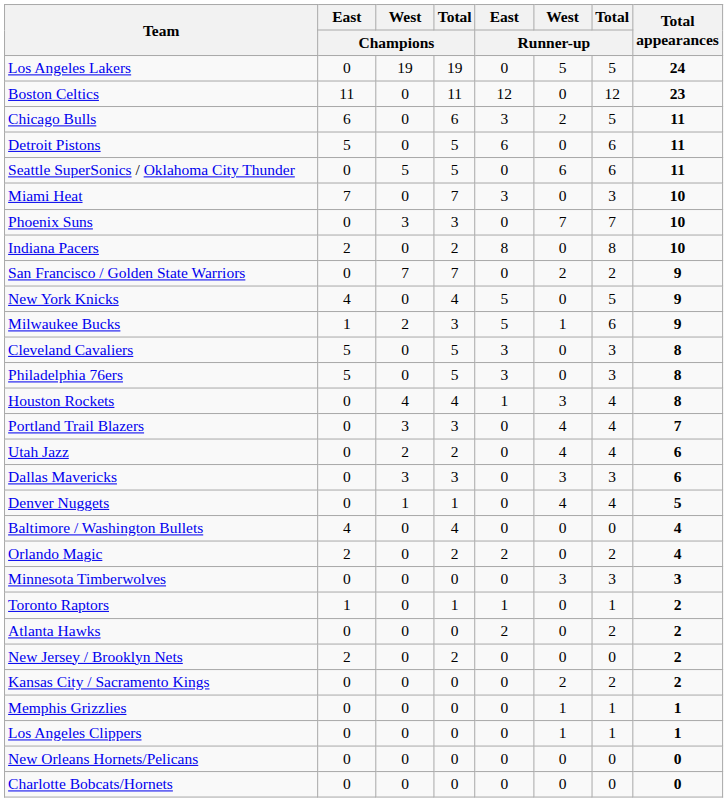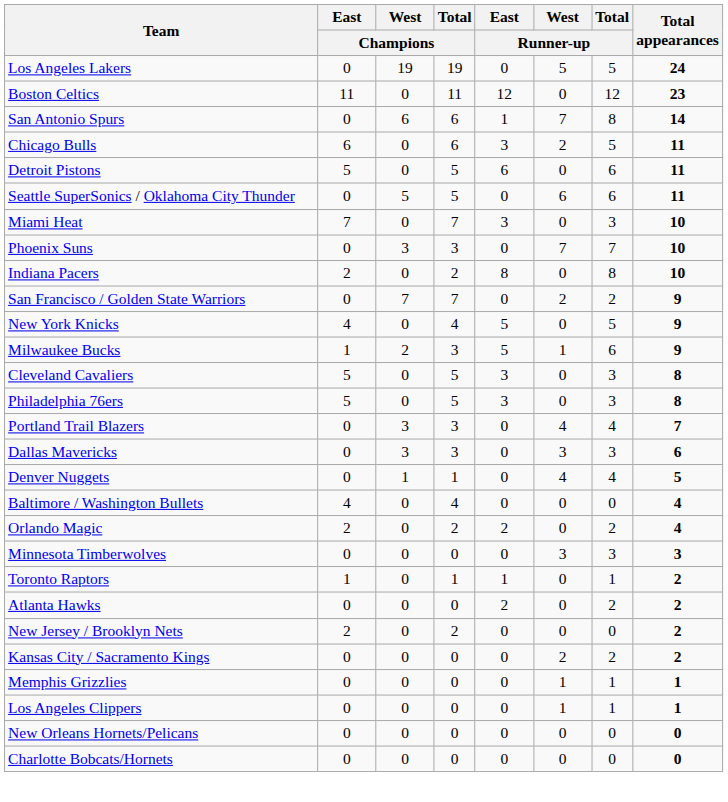+ row: San Antonio Spurs | 0 | 6 | 6 | 1 | 7 | 8 | 14
- row: Houston Rockets | 0 | 4 | 4 | 1 | 3 | 4 | 8
- row: Utah Jazz | 0 | 2 | 2 | 0 | 4 | 4 | 6
